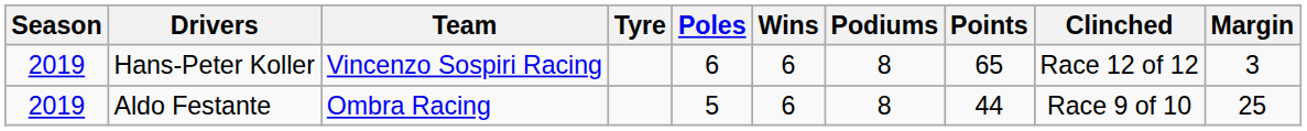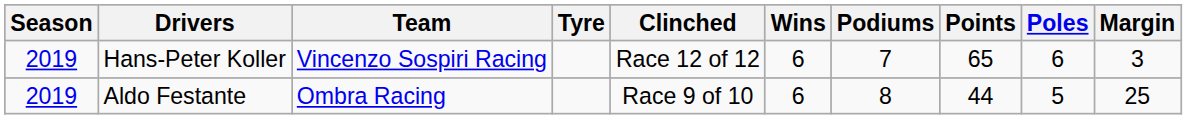columns swapped: Poles <-> Clinched
Hans-Peter Koller | Podiums: 8 -> 7
